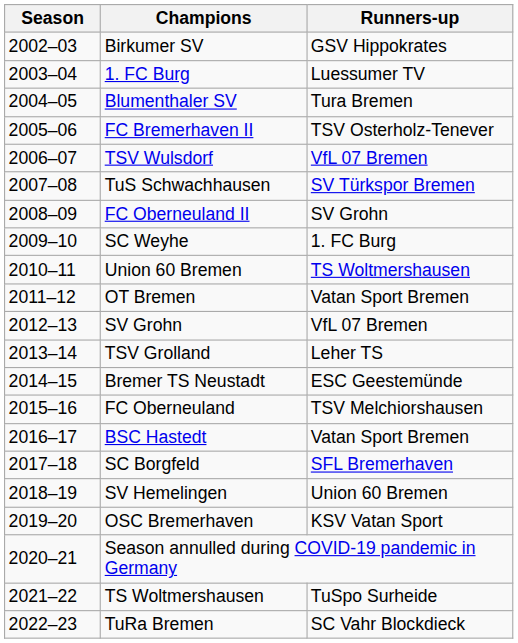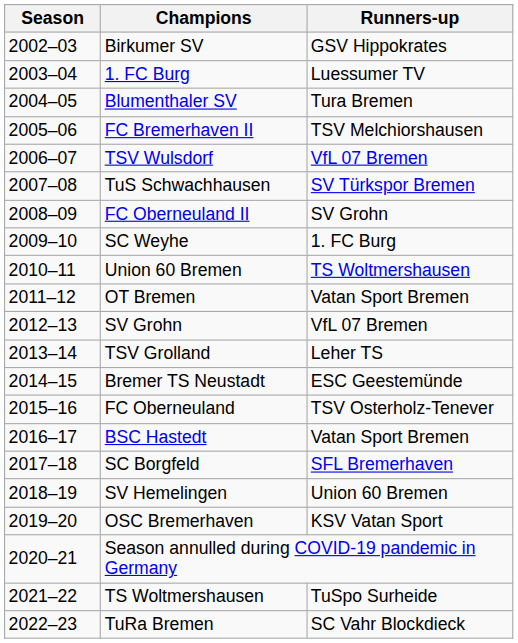FC Bremerhaven II | Runners-up: TSV Osterholz-Tenever -> TSV Melchiorshausen
FC Oberneuland | Runners-up: TSV Melchiorshausen -> TSV Osterholz-Tenever
